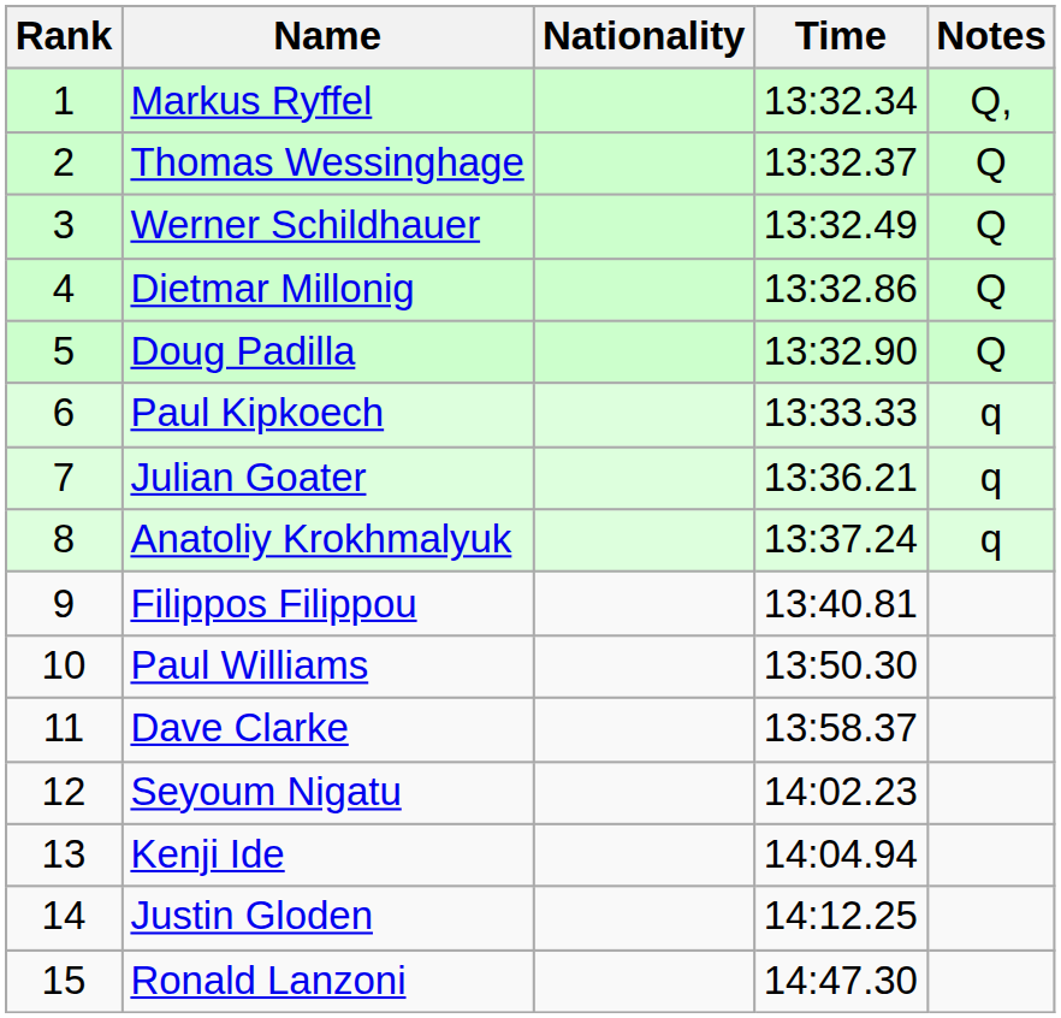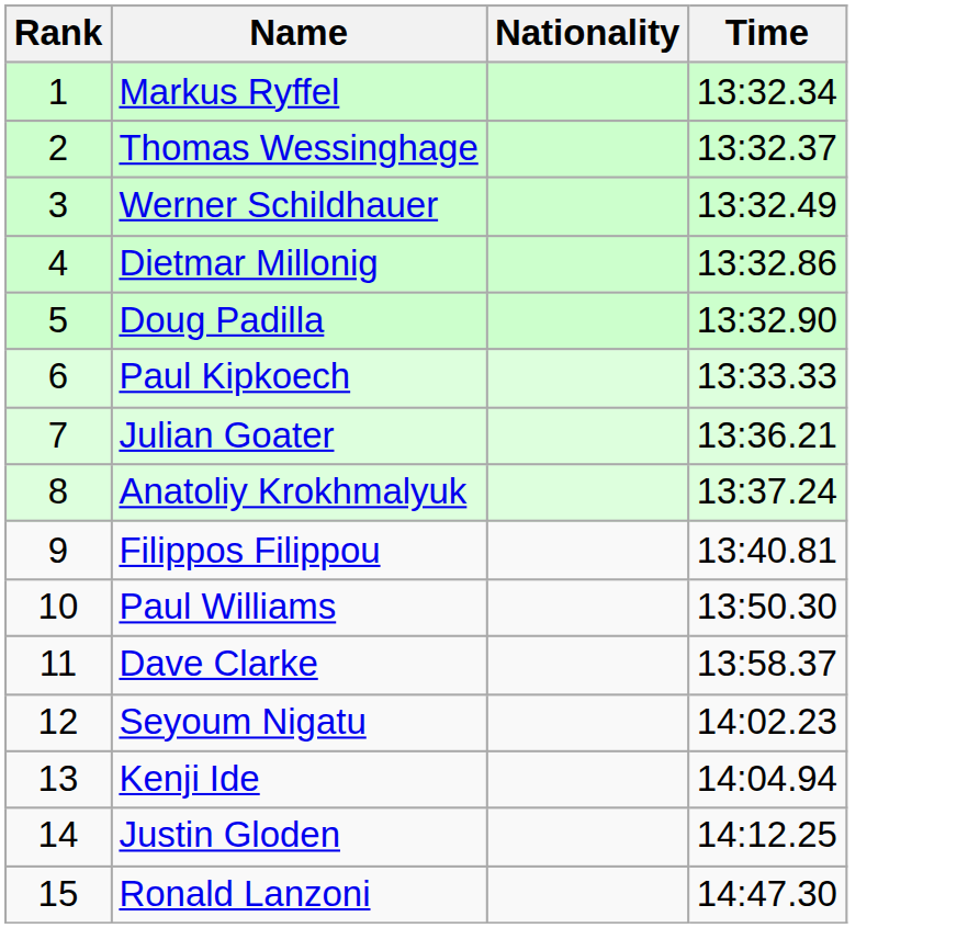- column: Notes | Q, | Q | Q | Q | Q | q | q | q
